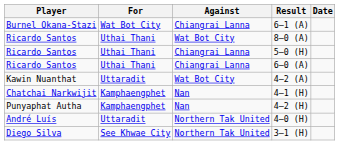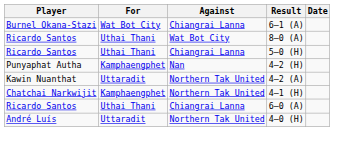rows swapped: 4–2 (H) <-> 6–0 (A)
4–2 (A) | Against: Wat Bot City -> Northern Tak United
4–1 (H) | Against: Nan -> Northern Tak United
- row: Diego Silva | See Khwae City | Northern Tak United | 3–1 (H)
